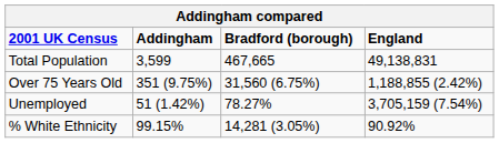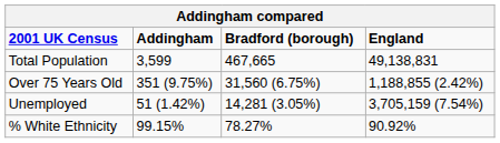Unemployed | Bradford (borough): 78.27% -> 14,281 (3.05%)
% White Ethnicity | Bradford (borough): 14,281 (3.05%) -> 78.27%
